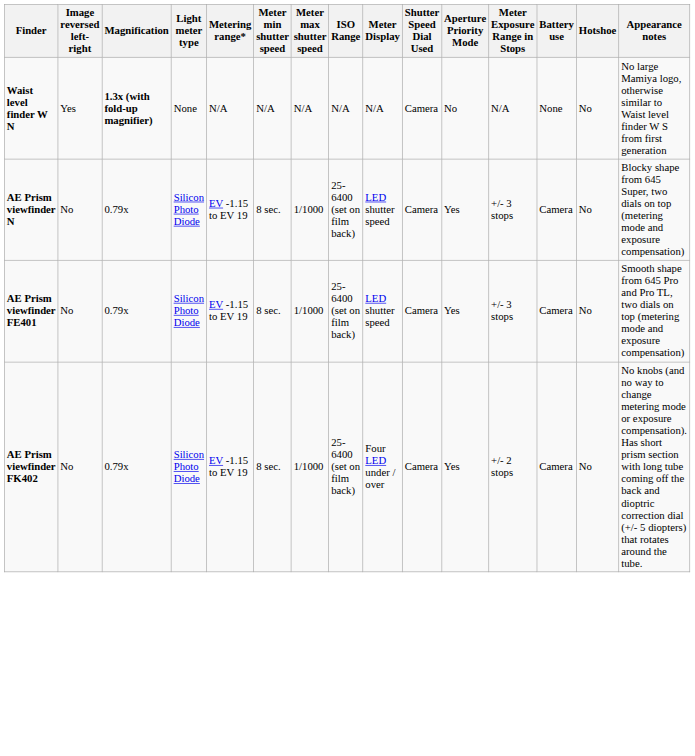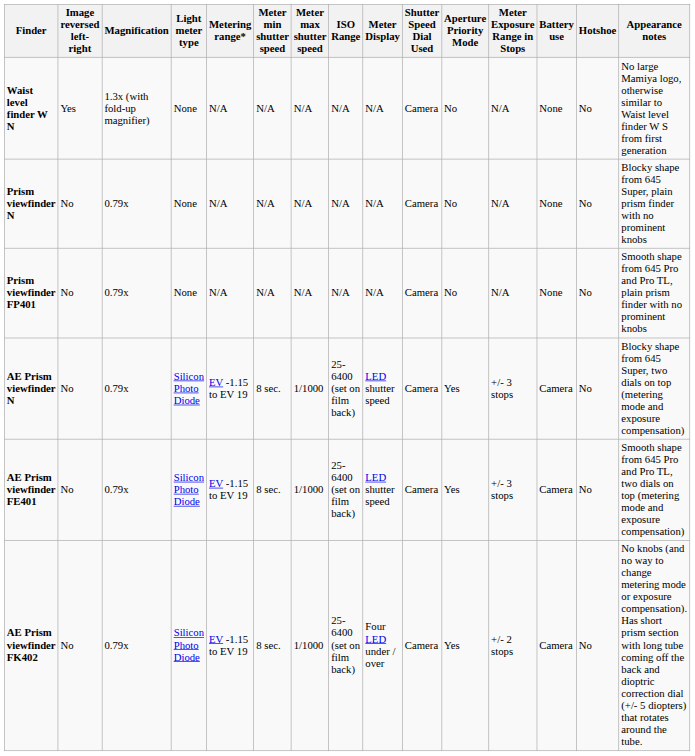Waist level finder W N | Magnification: bold -> normal
+ row: Prism viewfinder N | No | 0.79x | None | N/A | N/A | N/A | N/A | N/A | Camera | No | N/A | None | No | Blocky shape from 645 Super, plain prism finder with no prominent knobs
+ row: Prism viewfinder FP401 | No | 0.79x | None | N/A | N/A | N/A | N/A | N/A | Camera | No | N/A | None | No | Smooth shape from 645 Pro and Pro TL, plain prism finder with no prominent knobs
